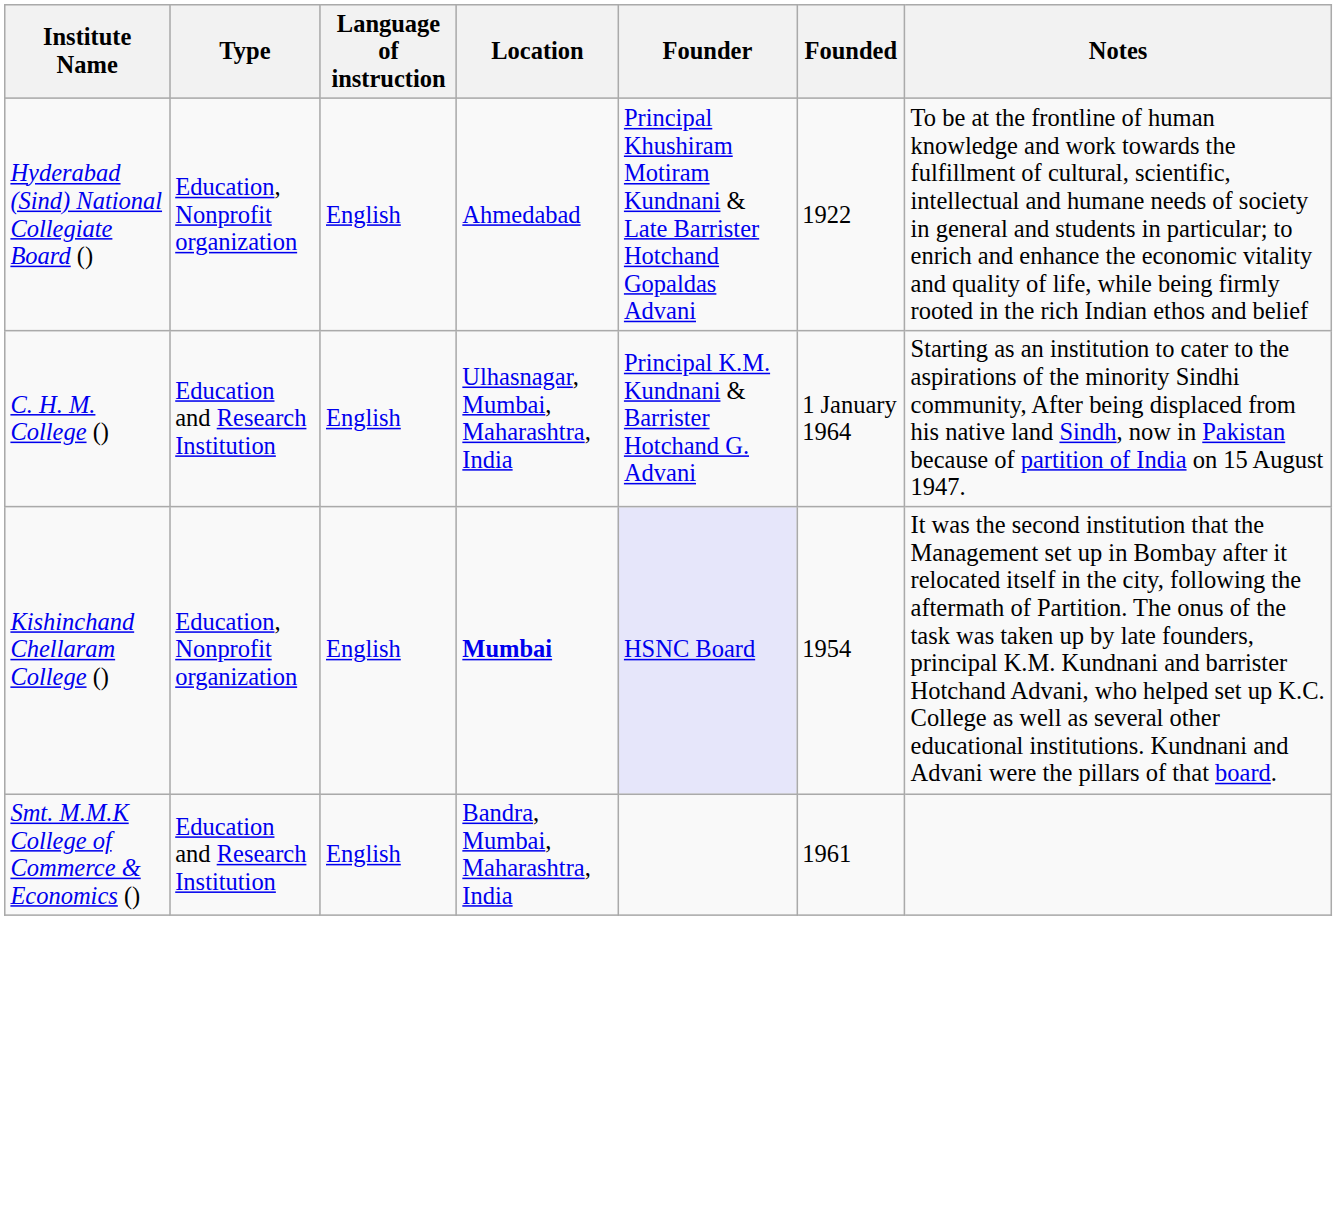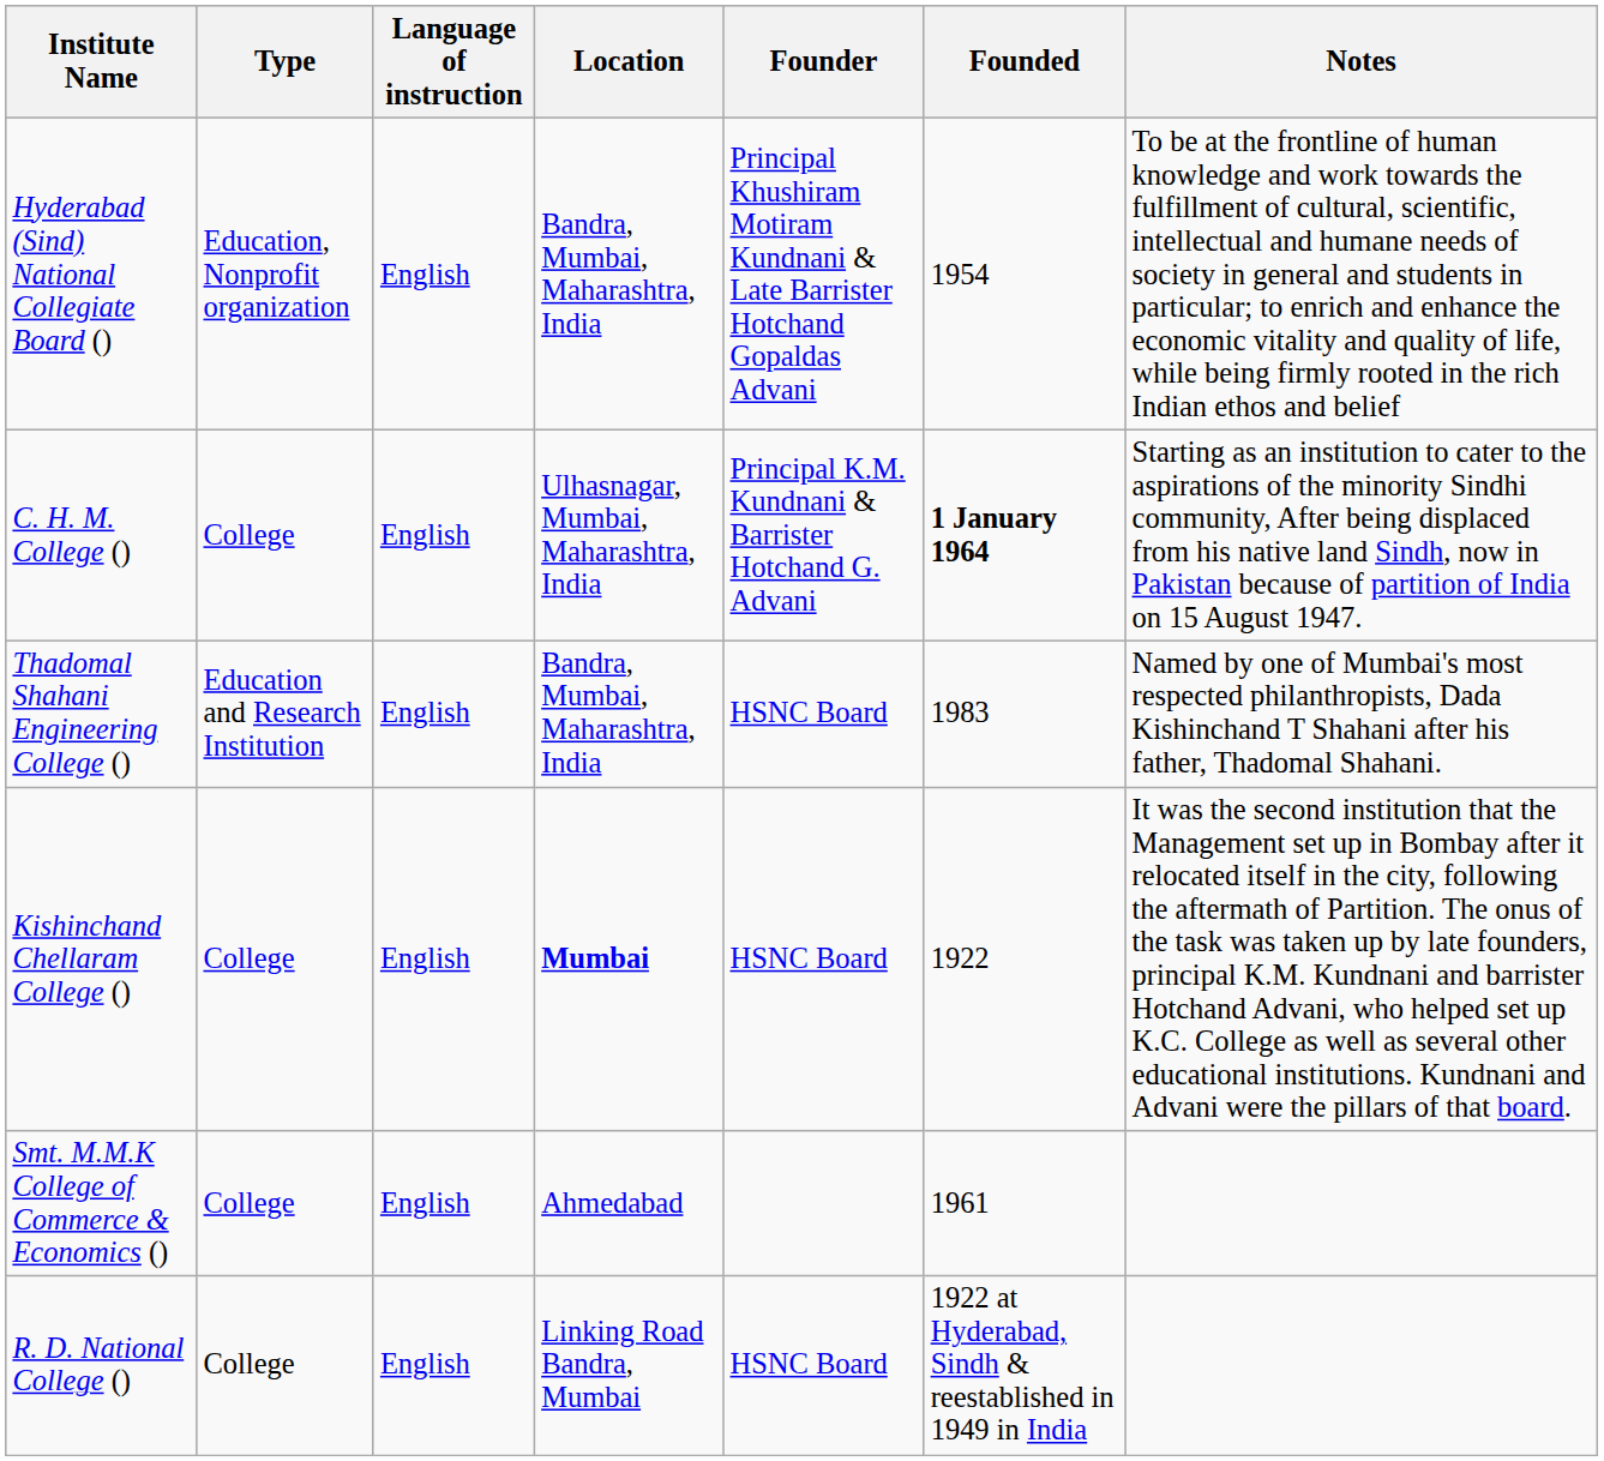Hyderabad (Sind) National Collegiate Board () | Location: Ahmedabad -> Bandra, Mumbai, Maharashtra, India
Hyderabad (Sind) National Collegiate Board () | Founded: 1922 -> 1954
C. H. M. College () | Type: Education and Research Institution -> College
C. H. M. College () | Founded: normal -> bold
+ row: Thadomal Shahani Engineering College () | Education and Research Institution | English | Bandra, Mumbai, Maharashtra, India | HSNC Board | 1983 | Named by one of Mumbai's most respected philanthropists, Dada Kishinchand T Shahani after his father, Thadomal Shahani.
Kishinchand Chellaram College () | Type: Education, Nonprofit organization -> College
Kishinchand Chellaram College () | Founder: lavender background -> no background
Kishinchand Chellaram College () | Founded: 1954 -> 1922
Smt. M.M.K College of Commerce & Economics () | Type: Education and Research Institution -> College
Smt. M.M.K College of Commerce & Economics () | Location: Bandra, Mumbai, Maharashtra, India -> Ahmedabad
+ row: R. D. National College () | College | English | Linking Road Bandra, Mumbai | HSNC Board | 1922 at Hyderabad, Sindh & reestablished in 1949 in India
